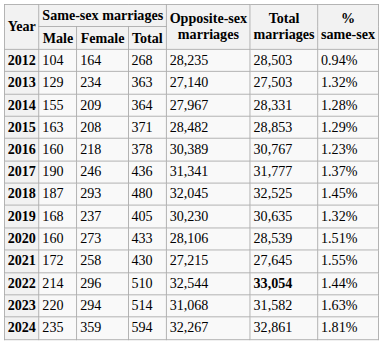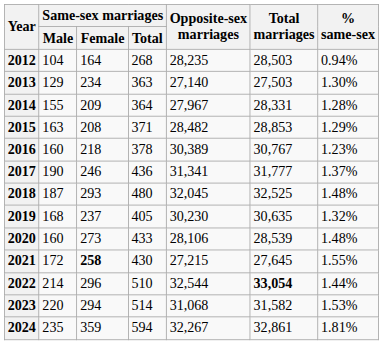2013 | % same-sex: 1.32% -> 1.30%
2018 | % same-sex: 1.45% -> 1.48%
2020 | % same-sex: 1.51% -> 1.48%
2021 | Same-sex marriages / Female: normal -> bold
2023 | % same-sex: 1.63% -> 1.53%
